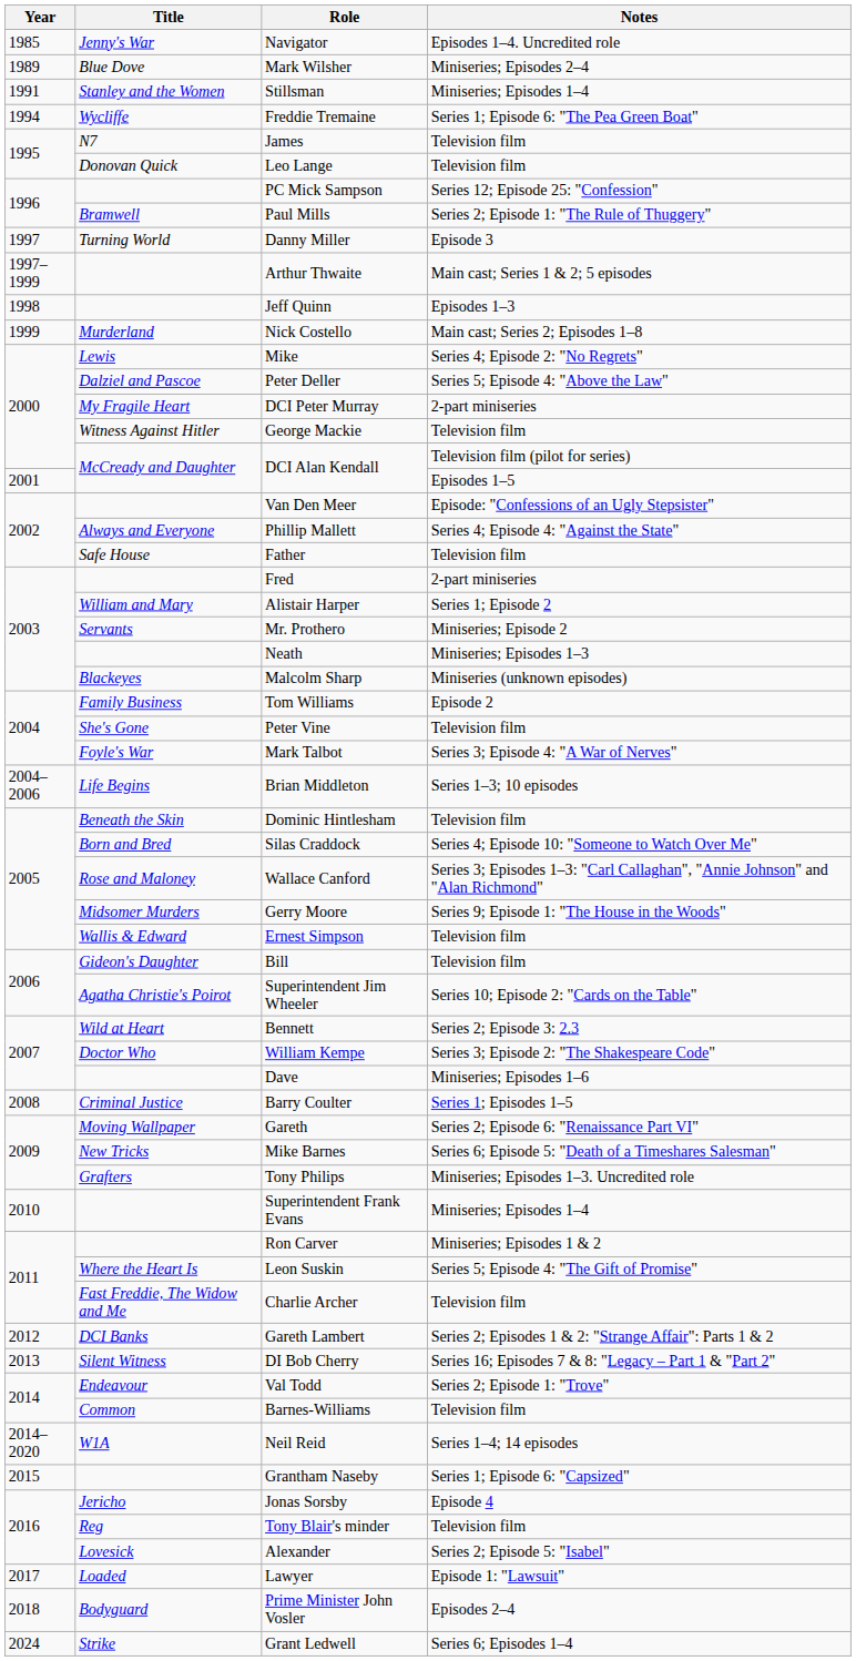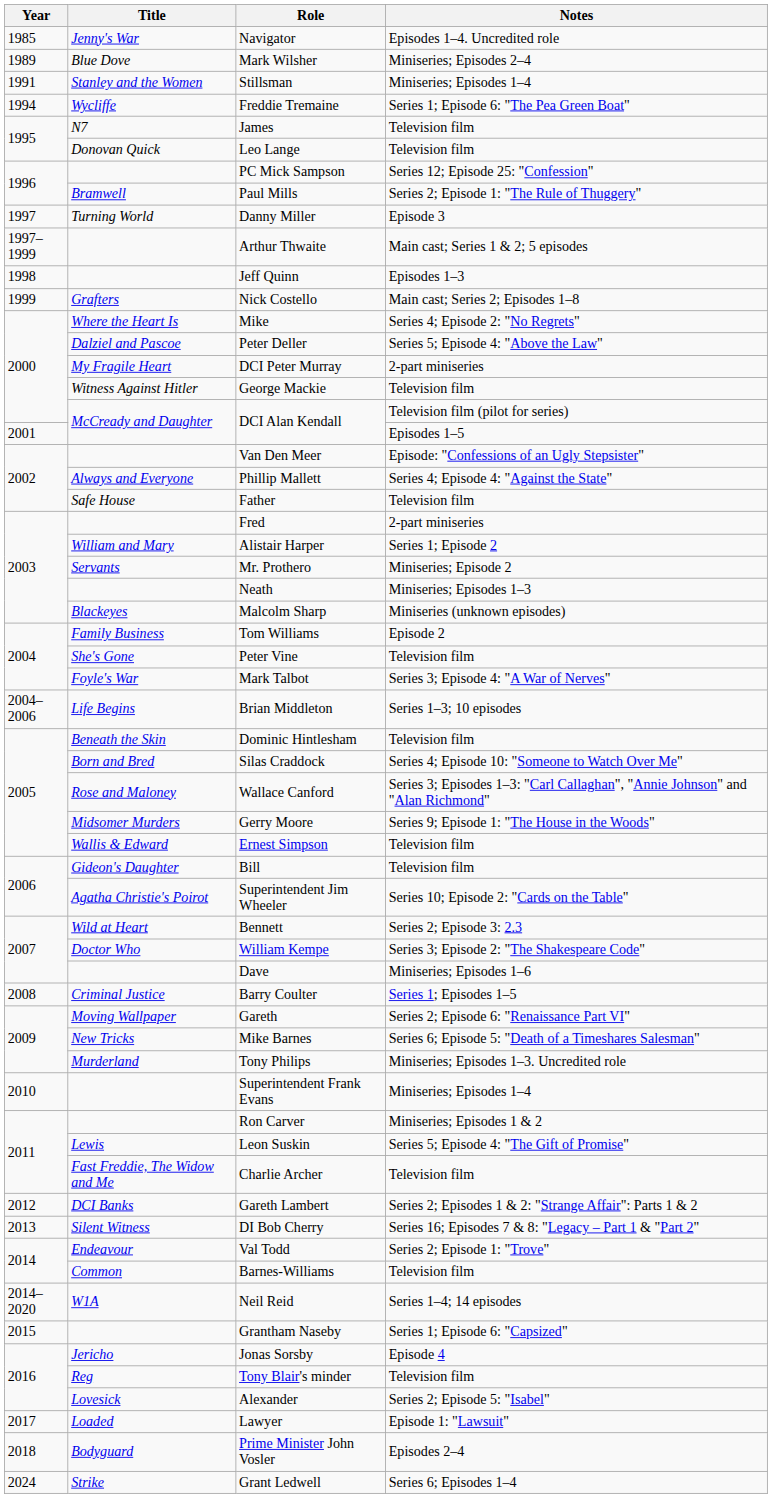Nick Costello | Title: Murderland -> Grafters
Mike | Title: Lewis -> Where the Heart Is
Tony Philips | Title: Grafters -> Murderland
Leon Suskin | Title: Where the Heart Is -> Lewis
